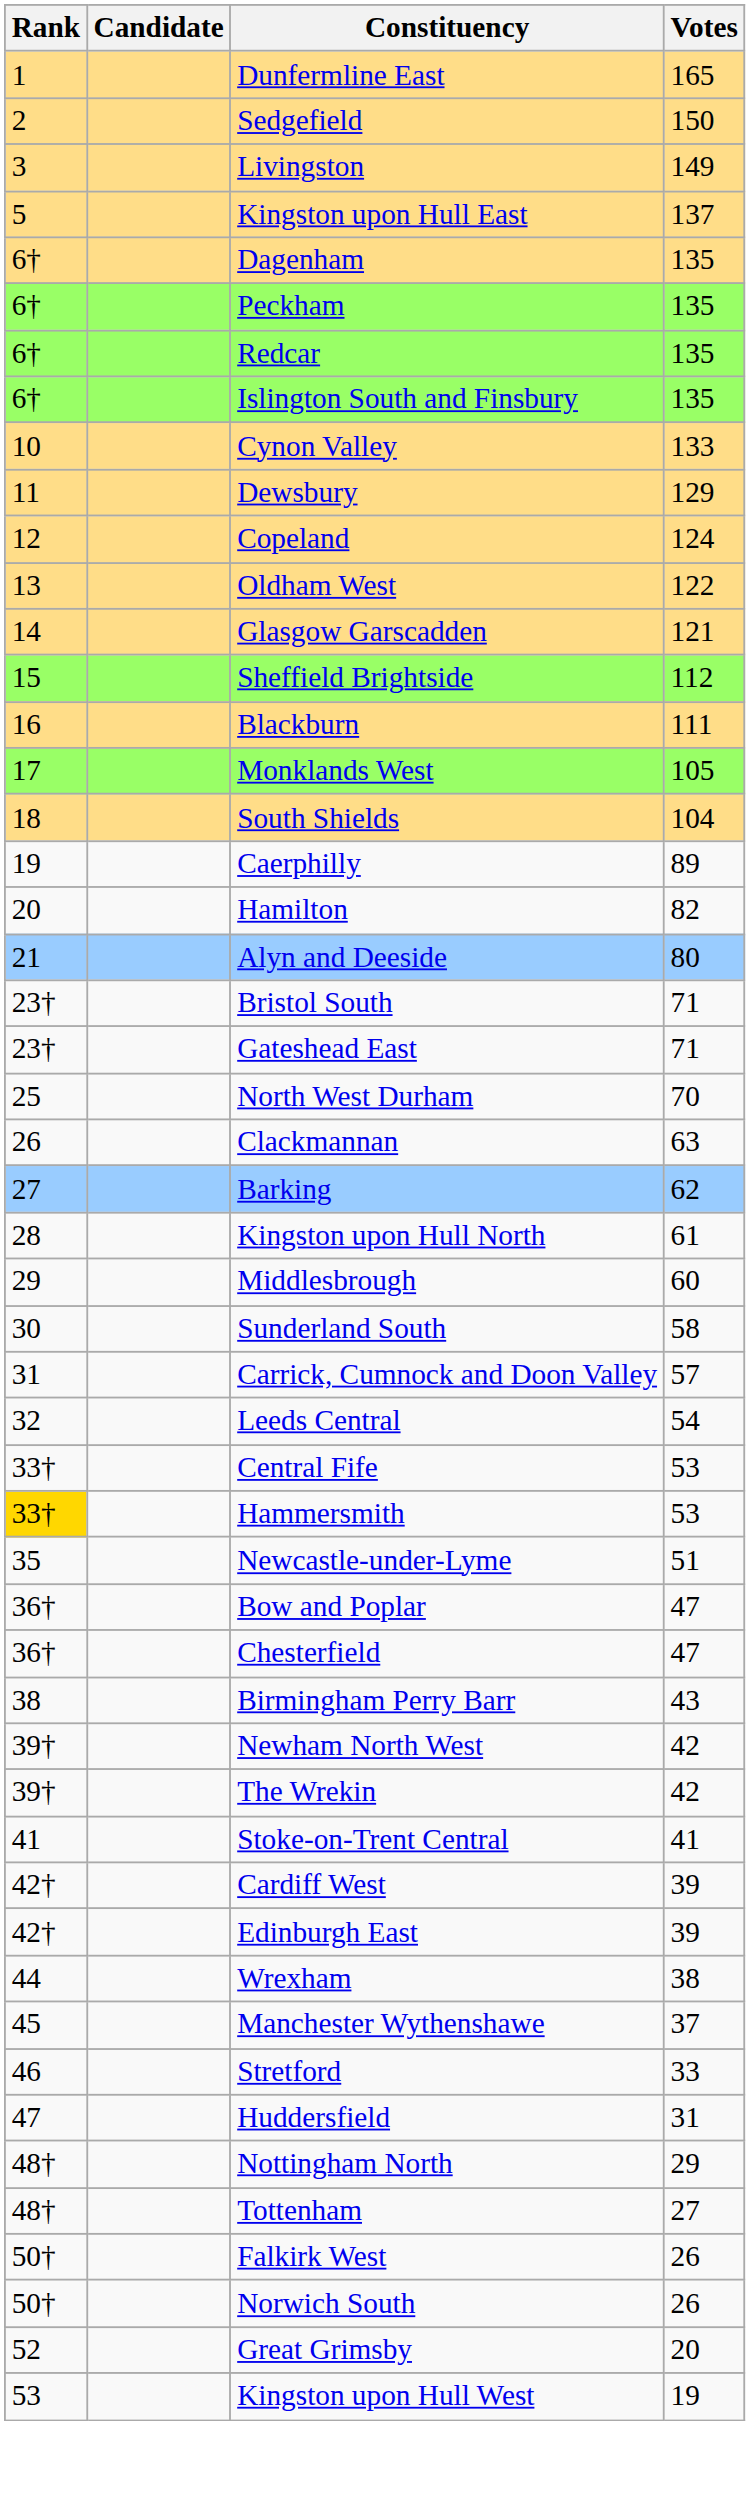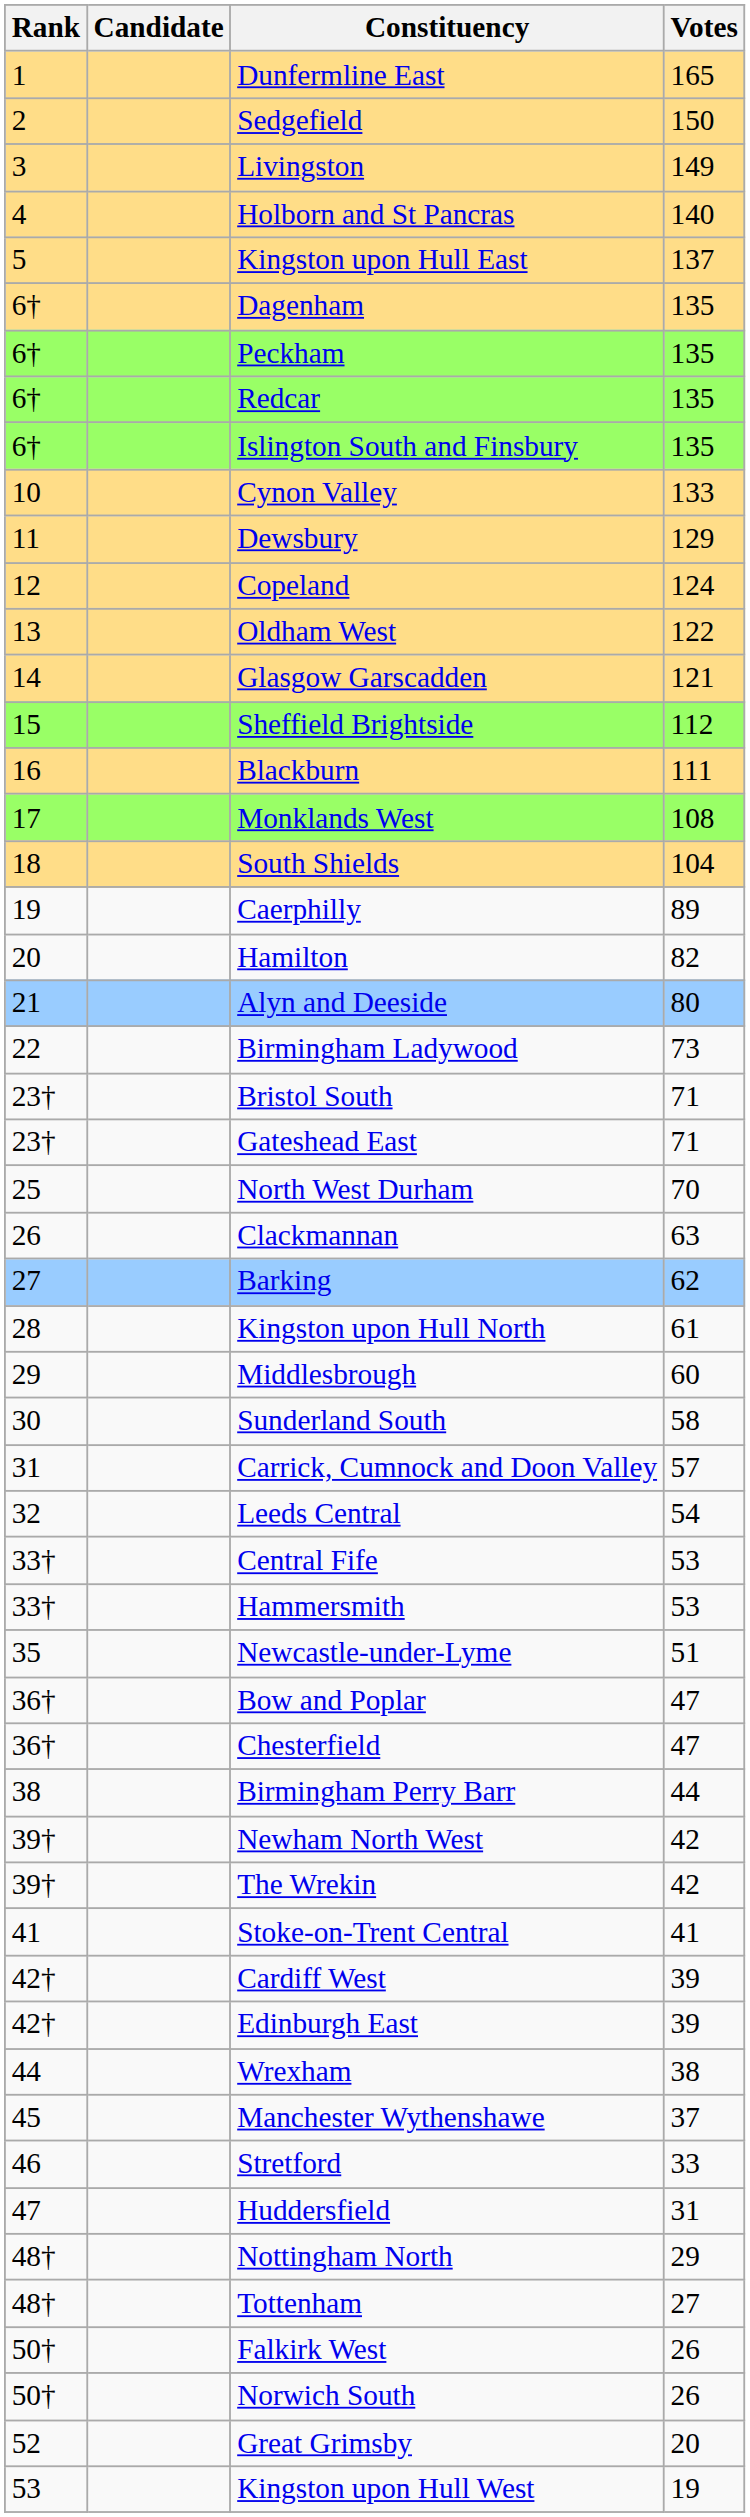+ row: 4 | Holborn and St Pancras | 140
Monklands West | Votes: 105 -> 108
+ row: 22 | Birmingham Ladywood | 73
Hammersmith | Rank: gold background -> no background
Birmingham Perry Barr | Votes: 43 -> 44
